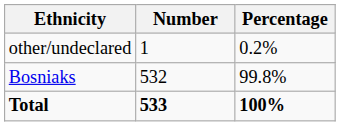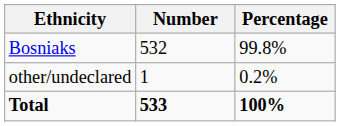rows swapped: Bosniaks <-> other/undeclared
